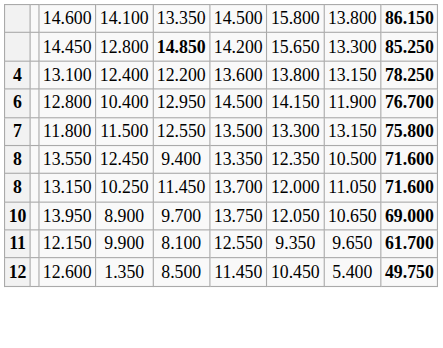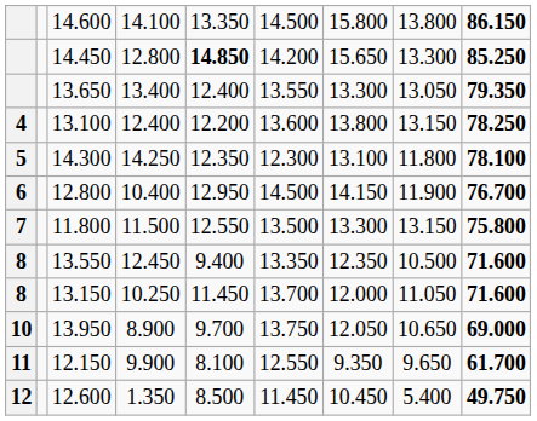+ row: 13.650 | 13.400 | 12.400 | 13.550 | 13.300 | 13.050 | 79.350
+ row: 5 | 14.300 | 14.250 | 12.350 | 12.300 | 13.100 | 11.800 | 78.100
